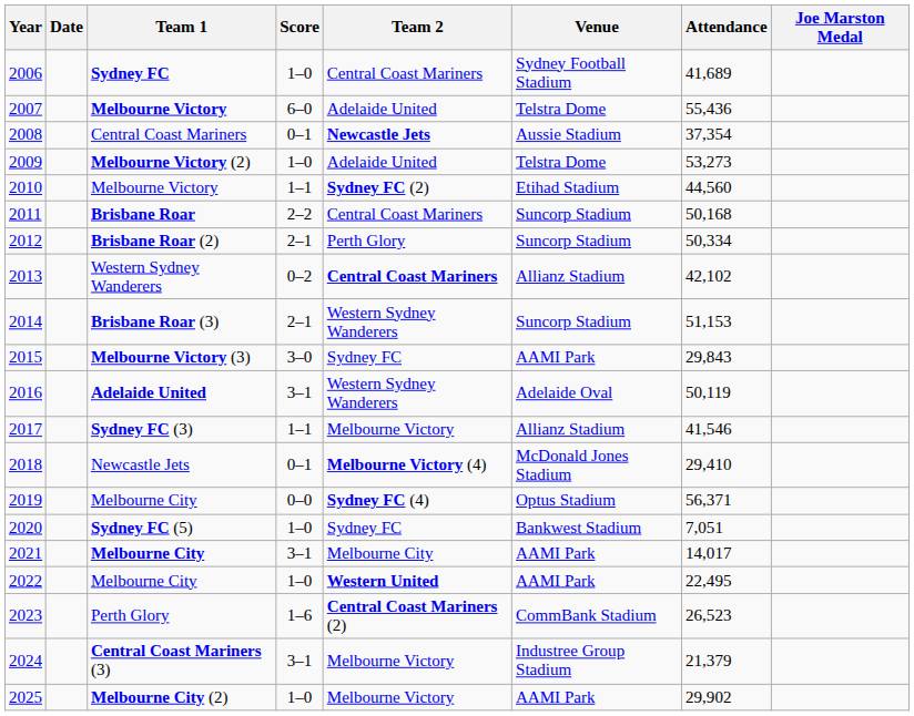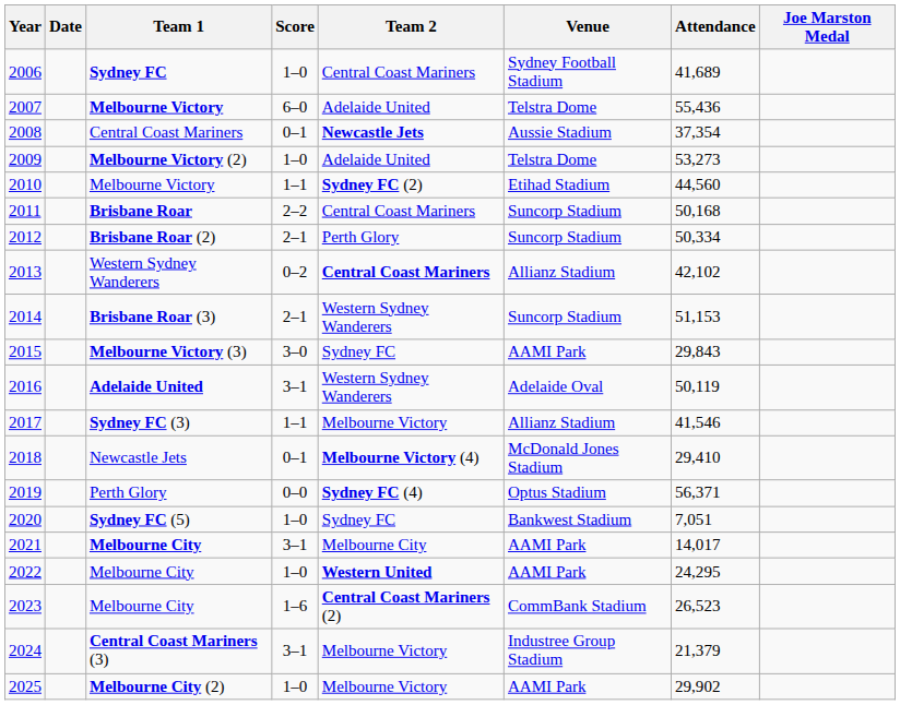2019 | Team 1: Melbourne City -> Perth Glory
2022 | Attendance: 22,495 -> 24,295
2023 | Team 1: Perth Glory -> Melbourne City
